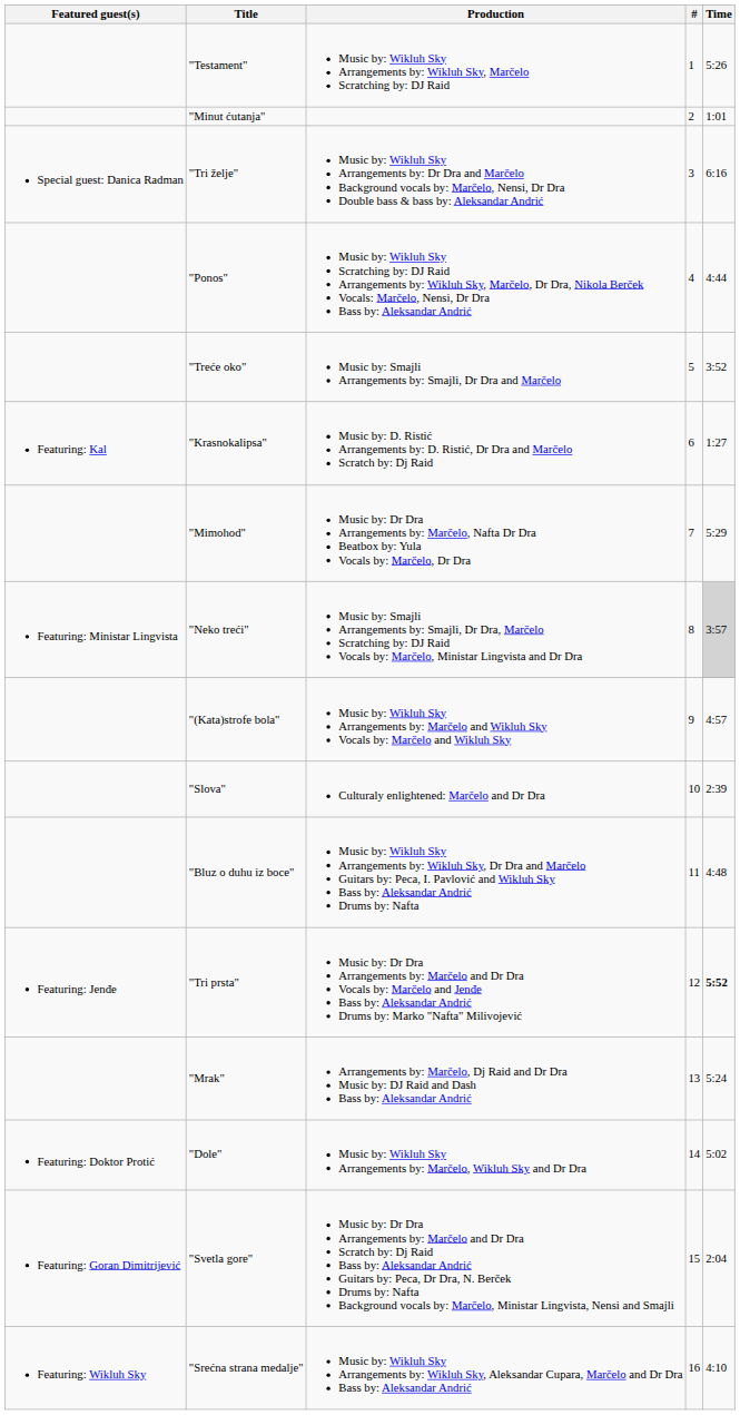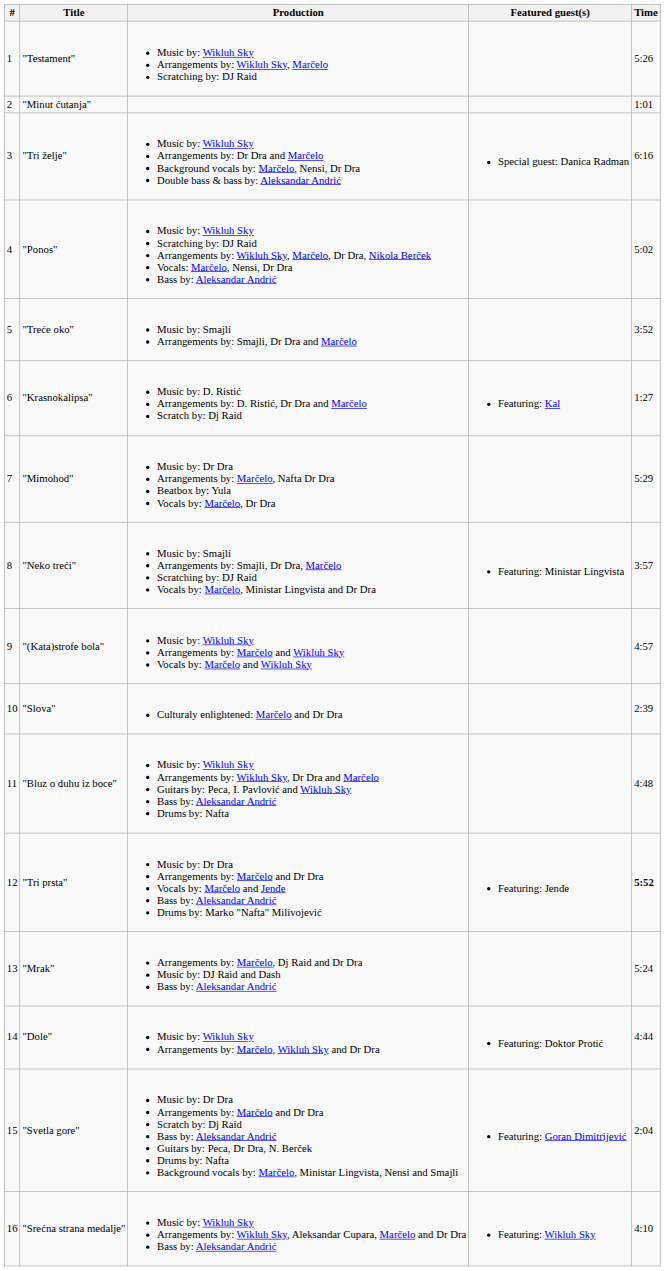columns swapped: # <-> Featured guest(s)
"Ponos" | Time: 4:44 -> 5:02
"Neko treći" | Time: lightgrey background -> no background
"Dole" | Time: 5:02 -> 4:44
